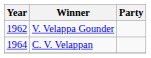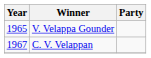V. Velappa Gounder | Year: 1962 -> 1965
C. V. Velappan | Year: 1964 -> 1967
